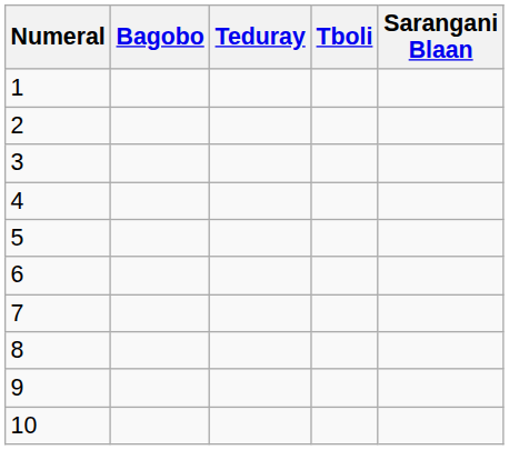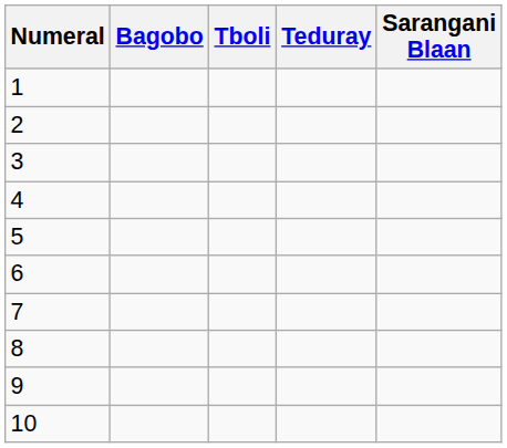columns swapped: Tboli <-> Teduray
